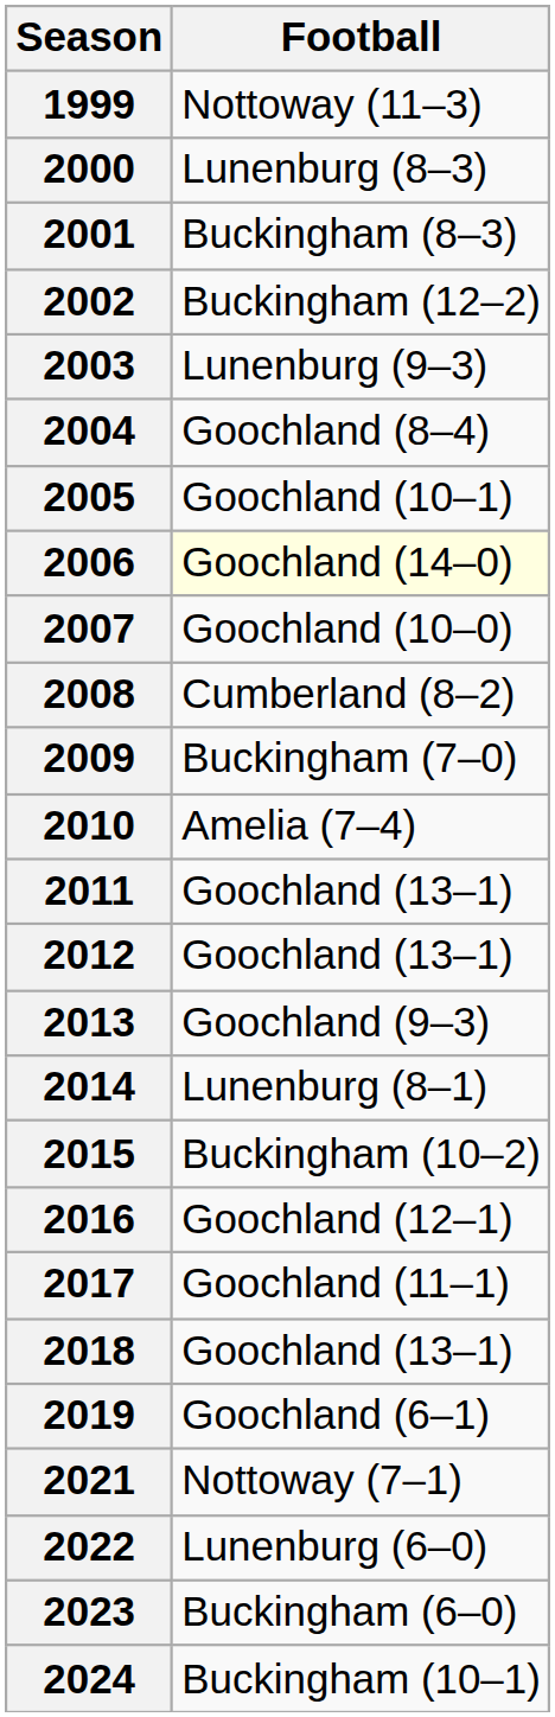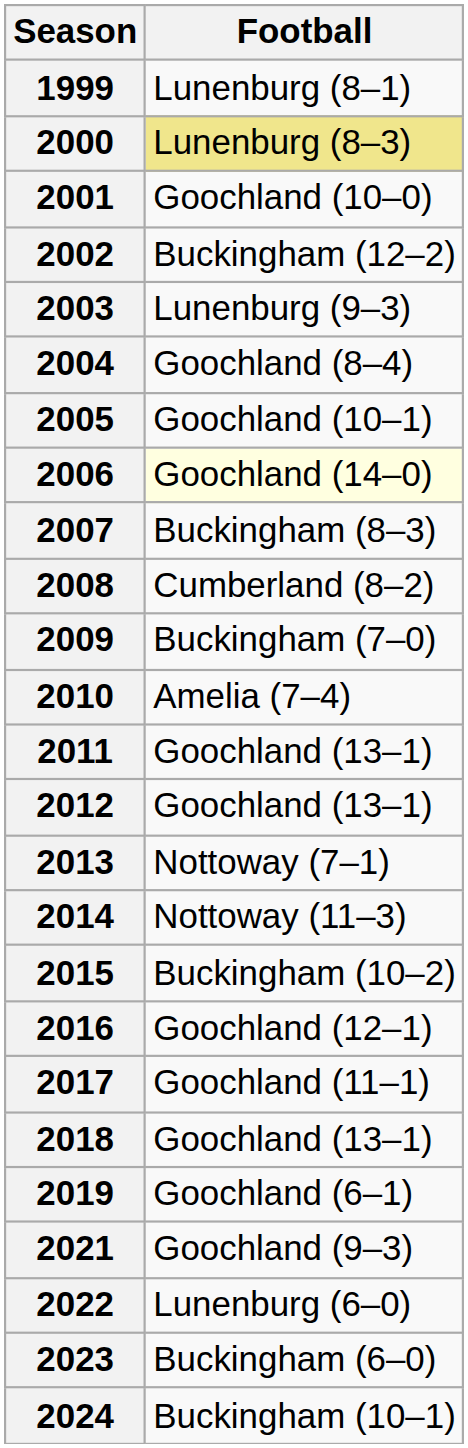1999 | Football: Nottoway (11–3) -> Lunenburg (8–1)
2000 | Football: no background -> khaki background
2001 | Football: Buckingham (8–3) -> Goochland (10–0)
2007 | Football: Goochland (10–0) -> Buckingham (8–3)
2013 | Football: Goochland (9–3) -> Nottoway (7–1)
2014 | Football: Lunenburg (8–1) -> Nottoway (11–3)
2021 | Football: Nottoway (7–1) -> Goochland (9–3)
